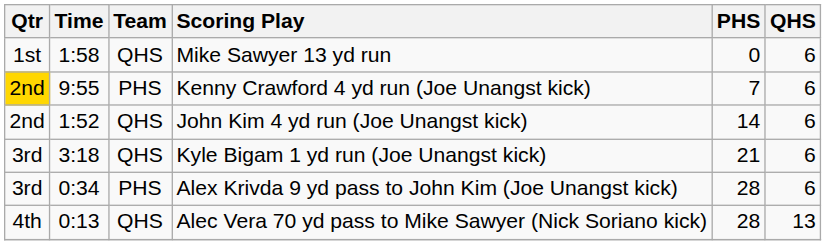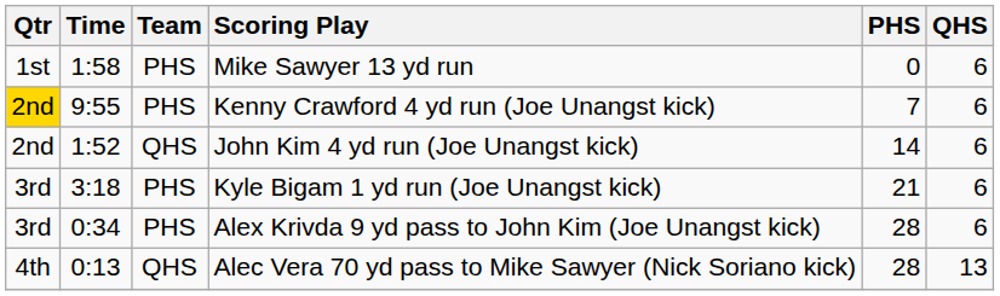Mike Sawyer 13 yd run | Team: QHS -> PHS
Kyle Bigam 1 yd run (Joe Unangst kick) | Team: QHS -> PHS
